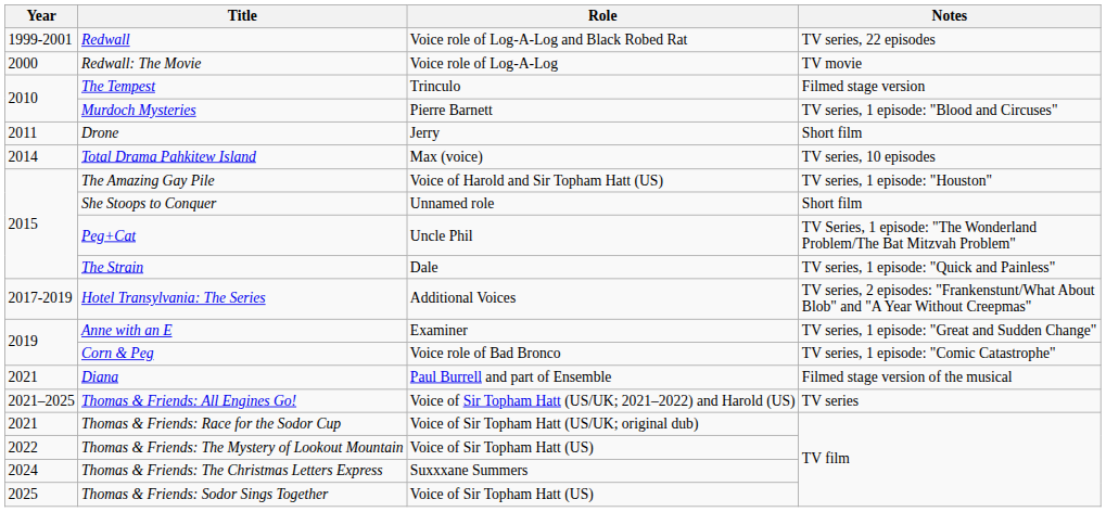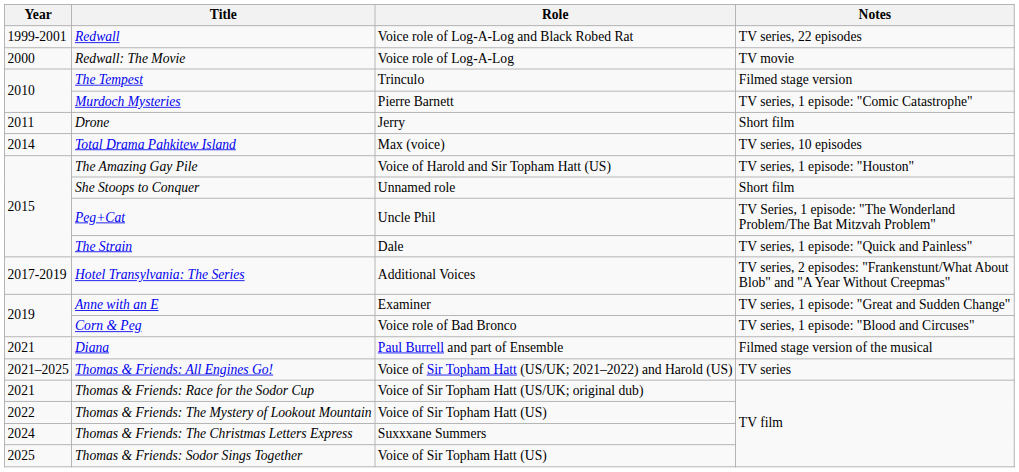Murdoch Mysteries | Notes: TV series, 1 episode: "Blood and Circuses" -> TV series, 1 episode: "Comic Catastrophe"
Corn & Peg | Notes: TV series, 1 episode: "Comic Catastrophe" -> TV series, 1 episode: "Blood and Circuses"
